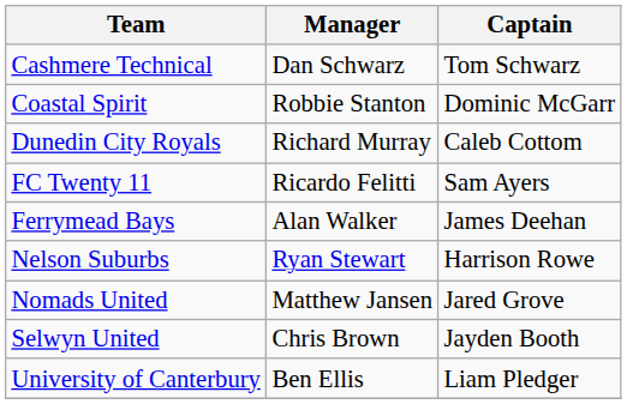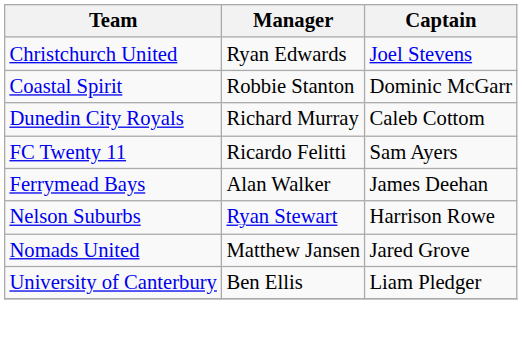- row: Cashmere Technical | Dan Schwarz | Tom Schwarz
+ row: Christchurch United | Ryan Edwards | Joel Stevens
- row: Selwyn United | Chris Brown | Jayden Booth
